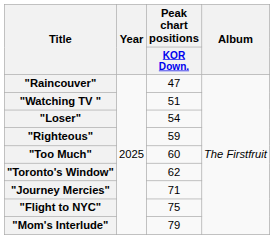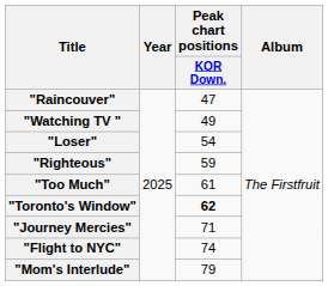"Watching TV " | Peak chart positions / KOR Down.: 51 -> 49
"Too Much" | Peak chart positions / KOR Down.: 60 -> 61
"Toronto's Window" | Peak chart positions / KOR Down.: normal -> bold
"Flight to NYC" | Peak chart positions / KOR Down.: 75 -> 74
